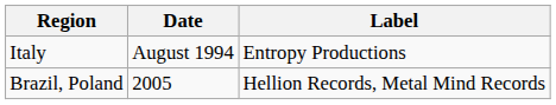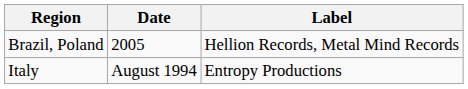rows swapped: Italy <-> Brazil, Poland
